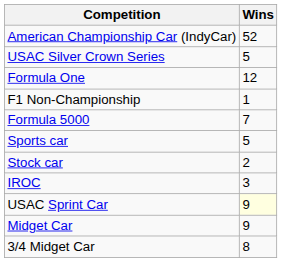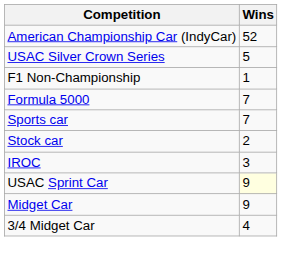- row: Formula One | 12
Sports car | Wins: 5 -> 7
3/4 Midget Car | Wins: 8 -> 4
